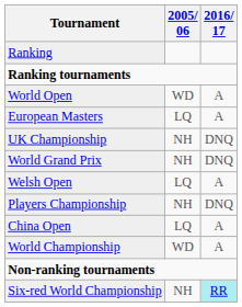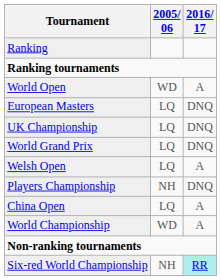European Masters | 2016/ 17: A -> DNQ
UK Championship | 2005/ 06: NH -> LQ
World Grand Prix | 2005/ 06: NH -> LQ
